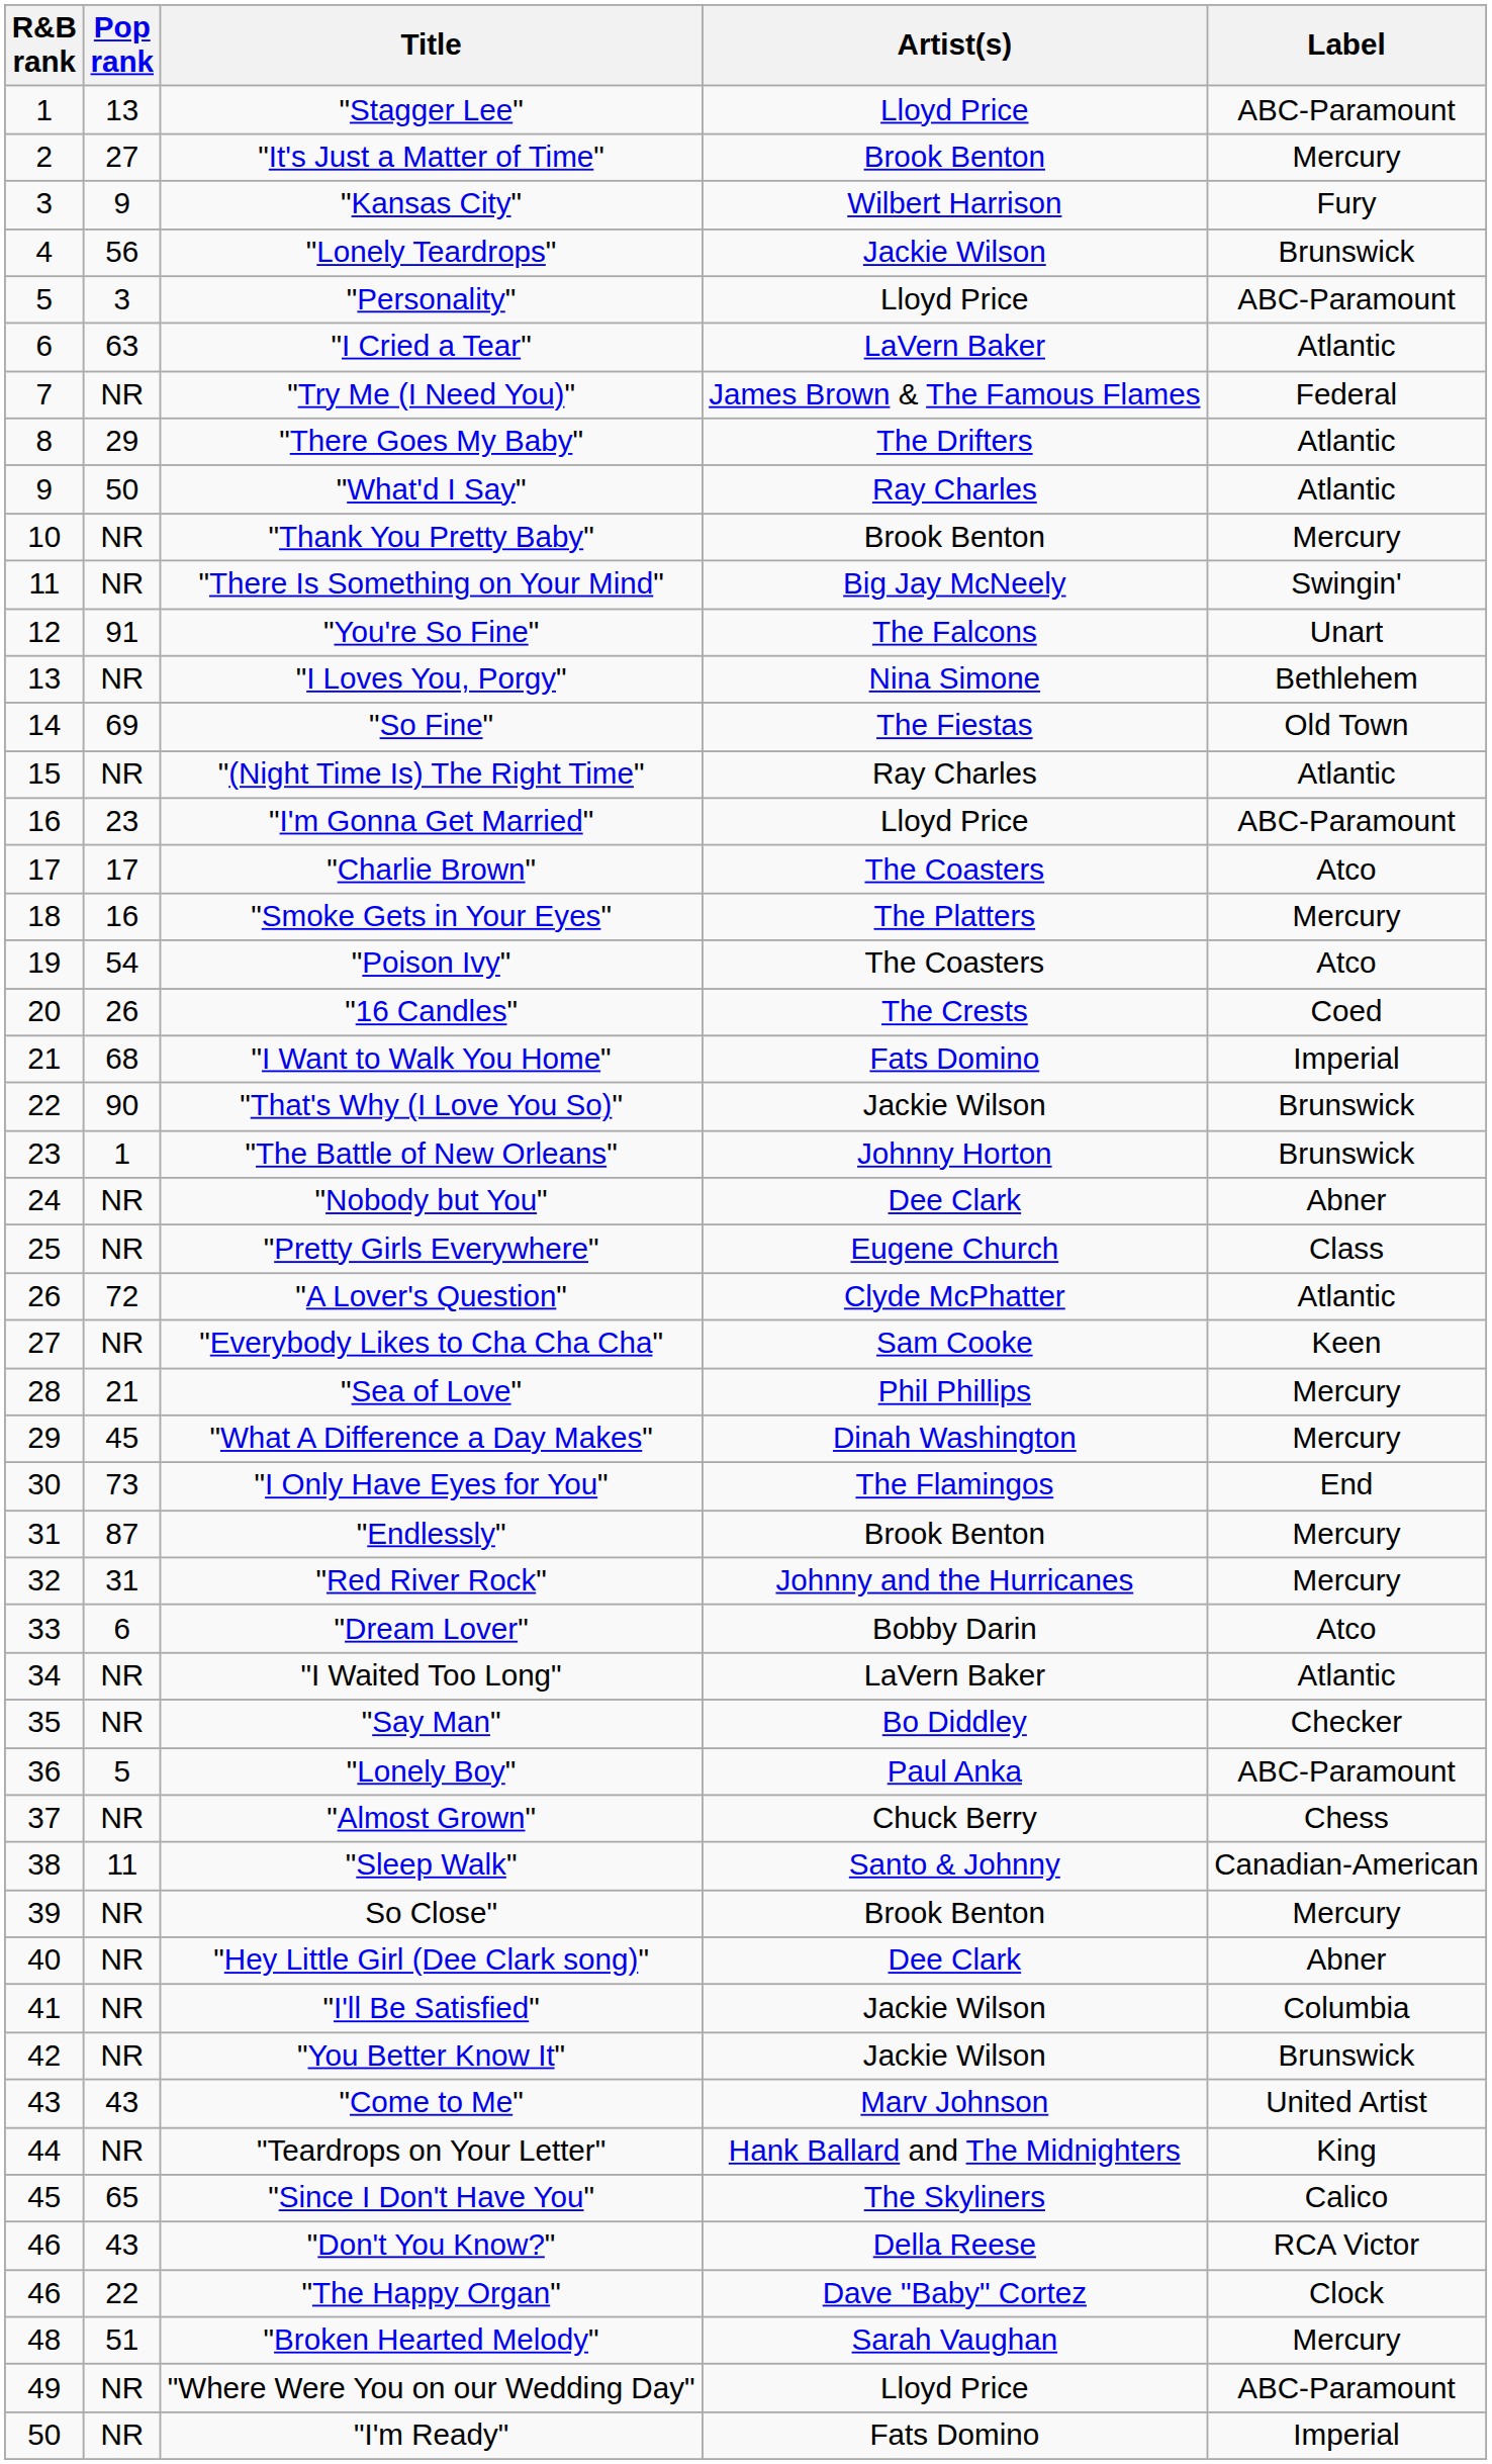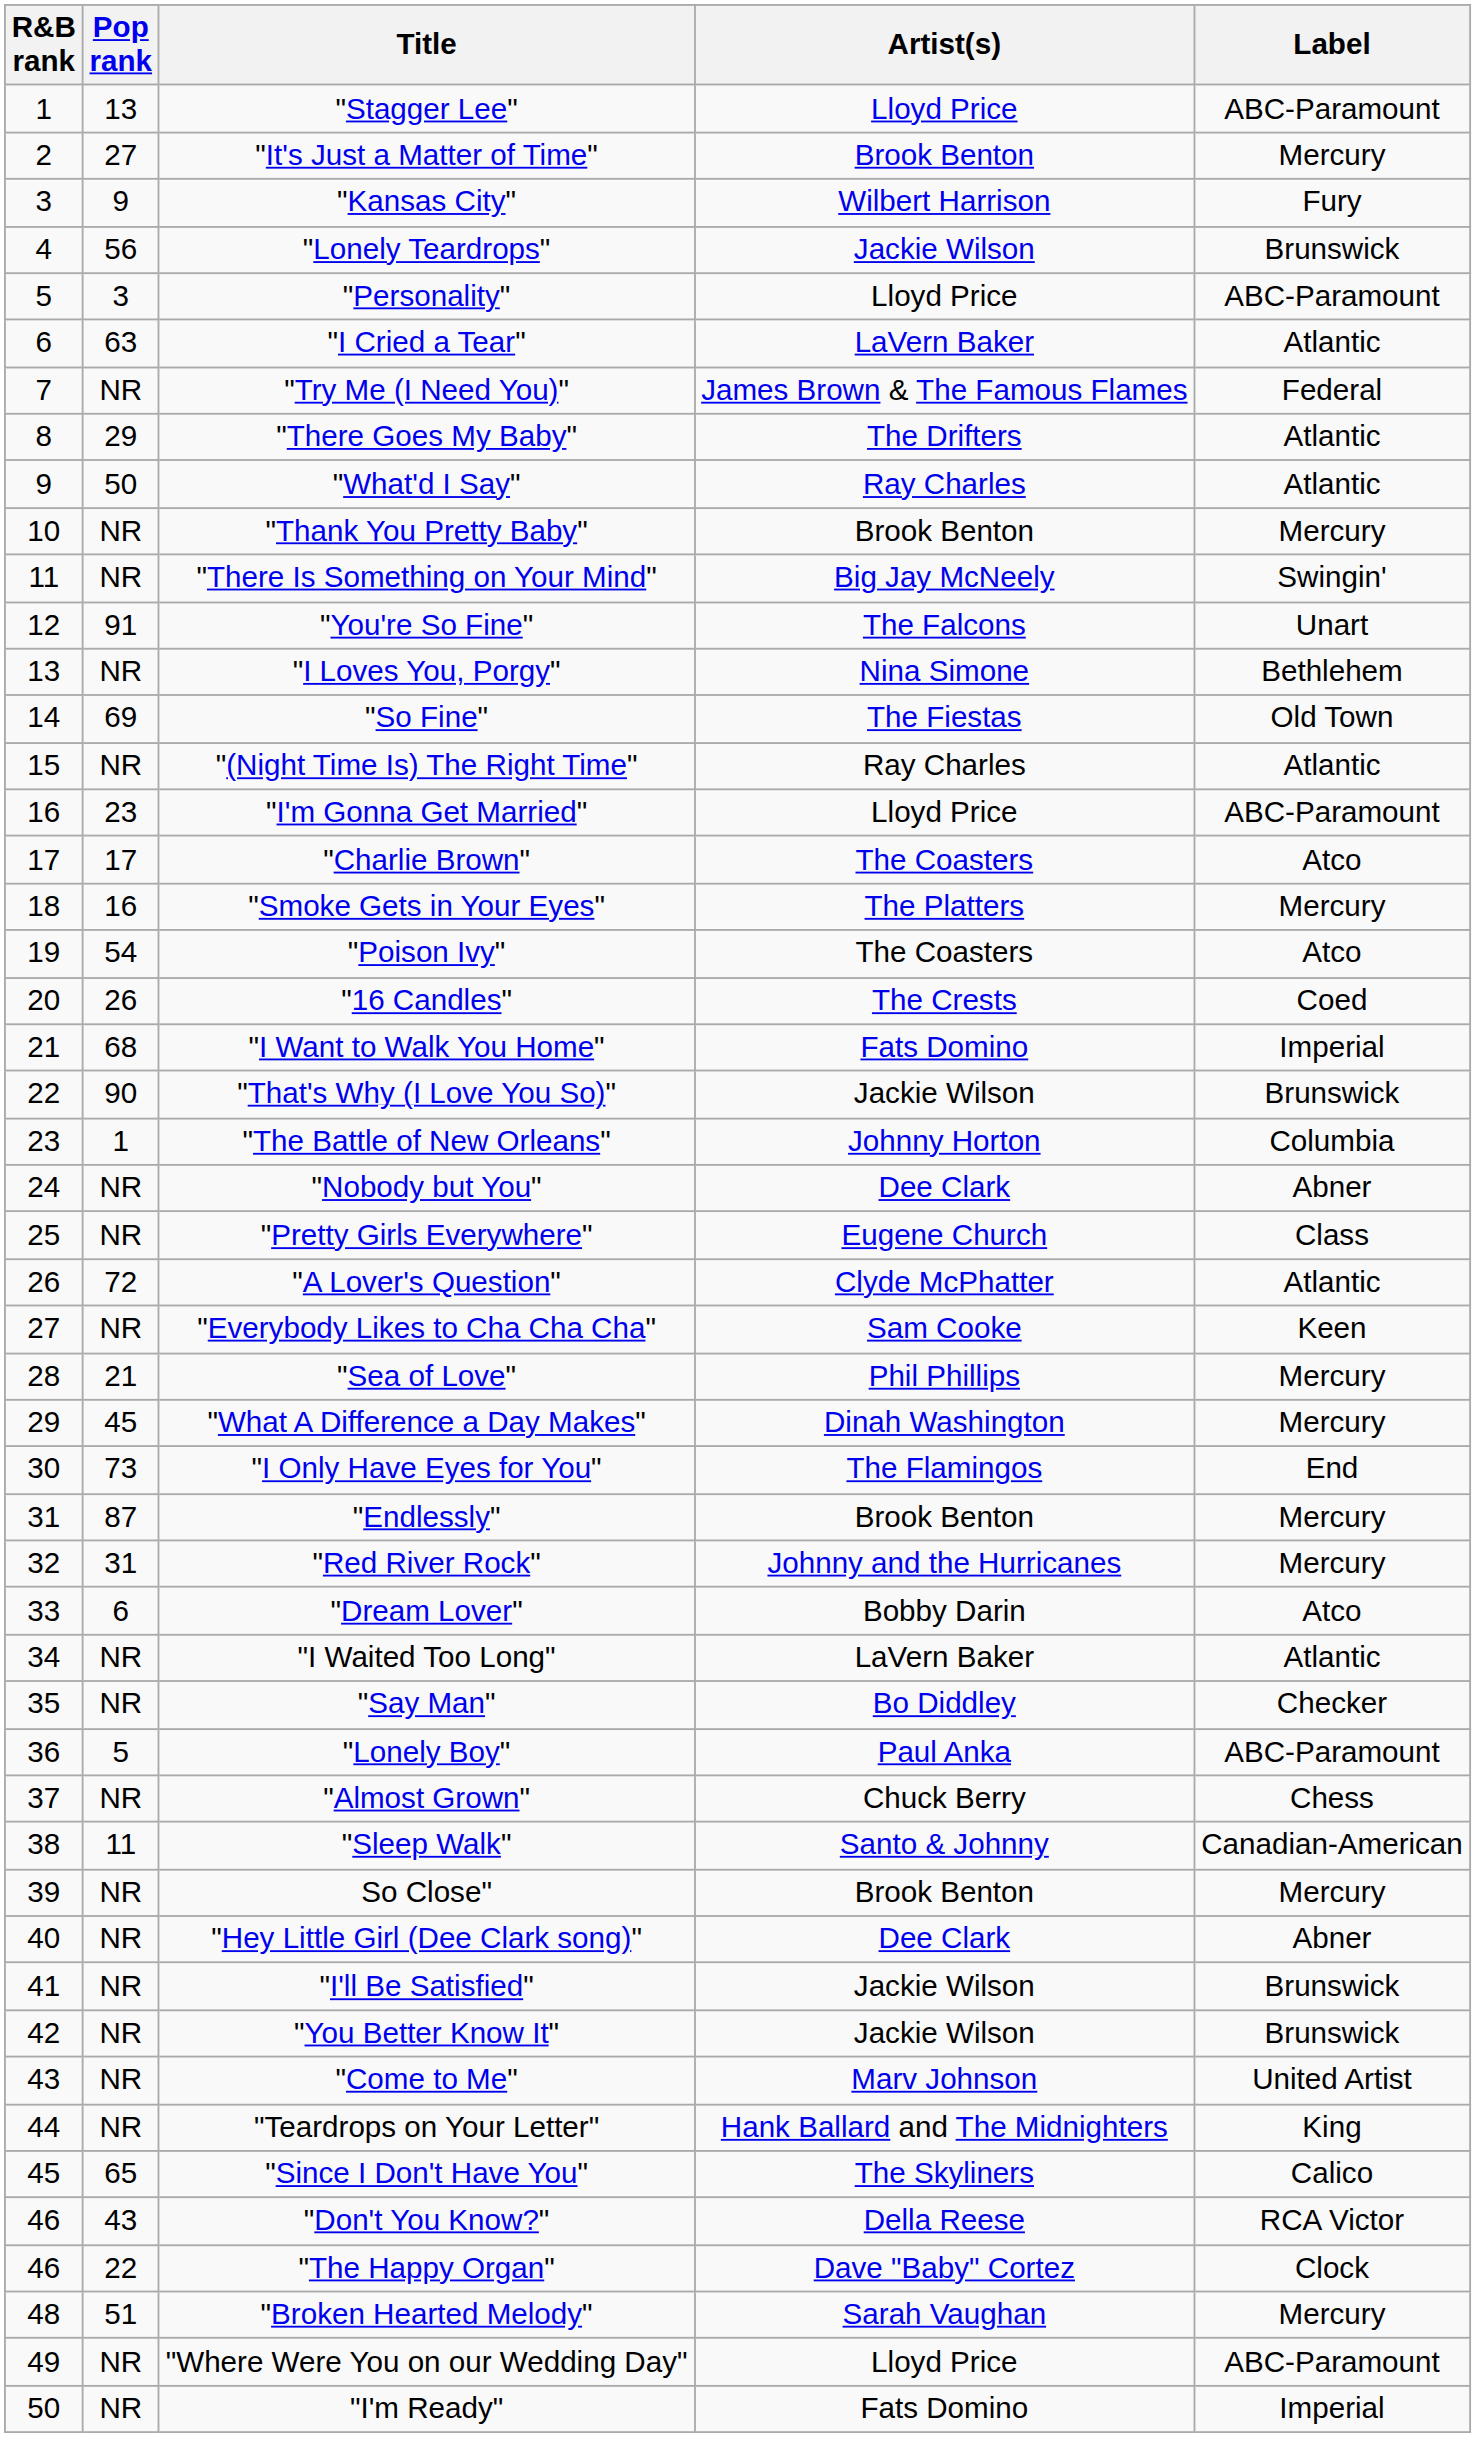"The Battle of New Orleans" | Label: Brunswick -> Columbia
"I'll Be Satisfied" | Label: Columbia -> Brunswick
"Come to Me" | Pop rank: 43 -> NR
